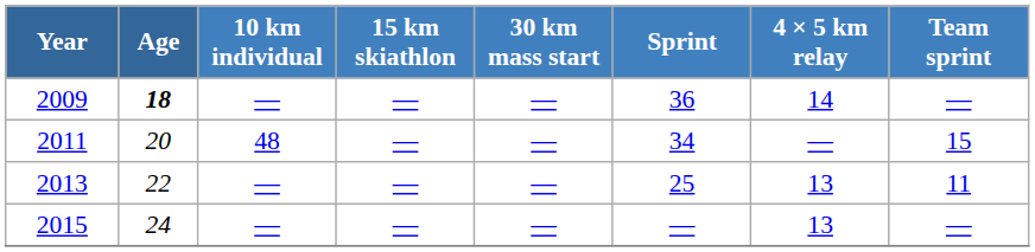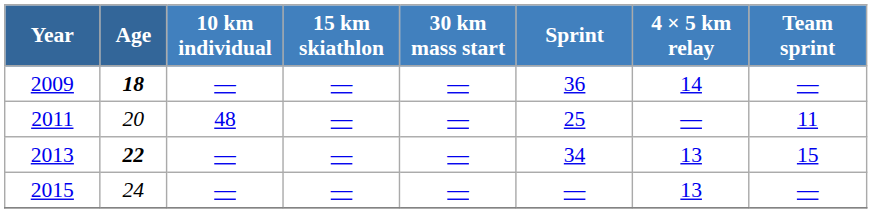2011 | Sprint: 34 -> 25
2011 | Team sprint: 15 -> 11
2013 | Age: normal -> bold
2013 | Sprint: 25 -> 34
2013 | Team sprint: 11 -> 15
